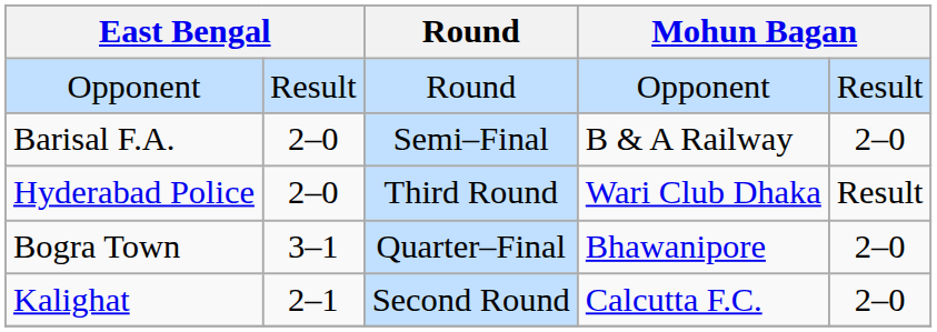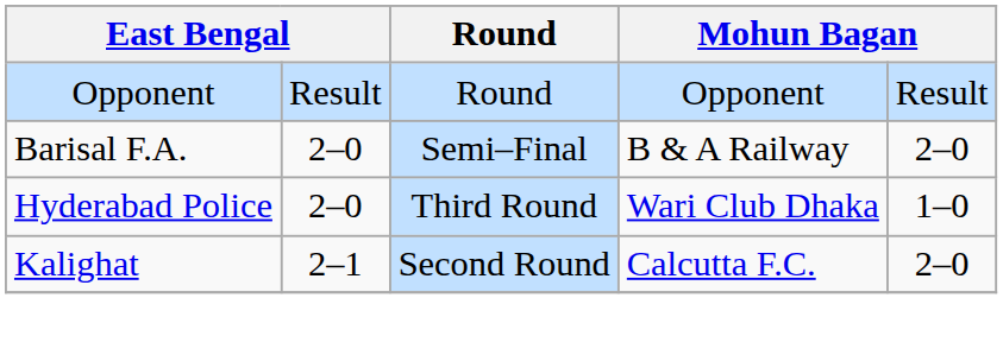Hyderabad Police | column 5: Result -> 1–0
- row: Bogra Town | 3–1 | Quarter–Final | Bhawanipore | 2–0
